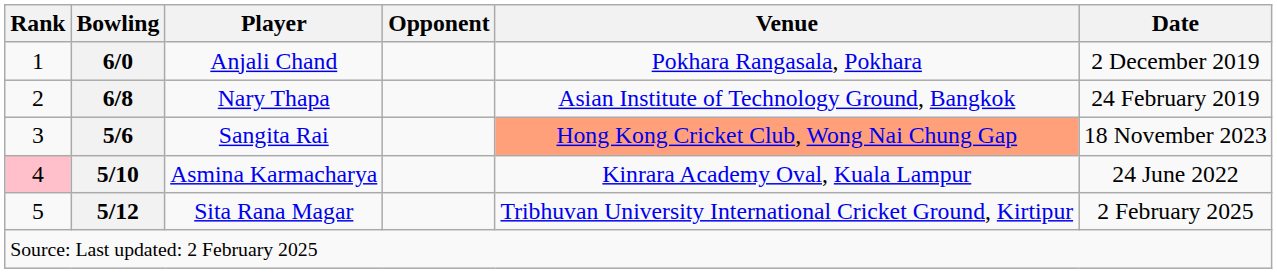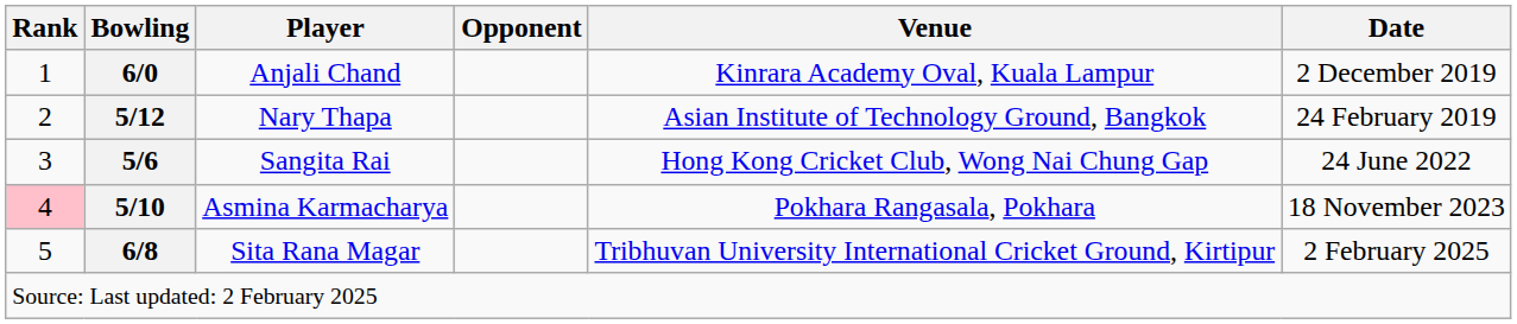Anjali Chand | Venue: Pokhara Rangasala, Pokhara -> Kinrara Academy Oval, Kuala Lampur
Nary Thapa | Bowling: 6/8 -> 5/12
Sangita Rai | Venue: lightsalmon background -> no background
Sangita Rai | Date: 18 November 2023 -> 24 June 2022
Asmina Karmacharya | Venue: Kinrara Academy Oval, Kuala Lampur -> Pokhara Rangasala, Pokhara
Asmina Karmacharya | Date: 24 June 2022 -> 18 November 2023
Sita Rana Magar | Bowling: 5/12 -> 6/8
